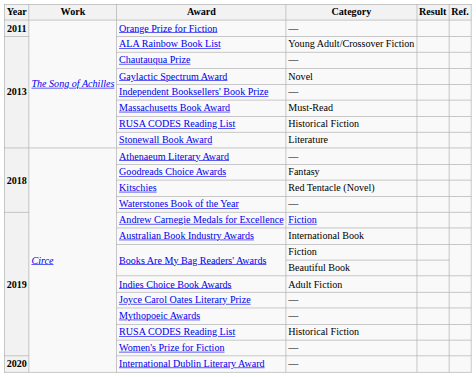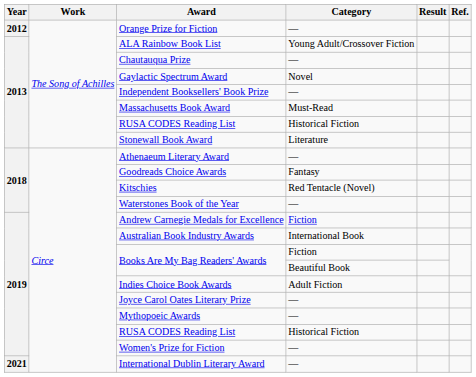Orange Prize for Fiction | Year: 2011 -> 2012
International Dublin Literary Award | Year: 2020 -> 2021
